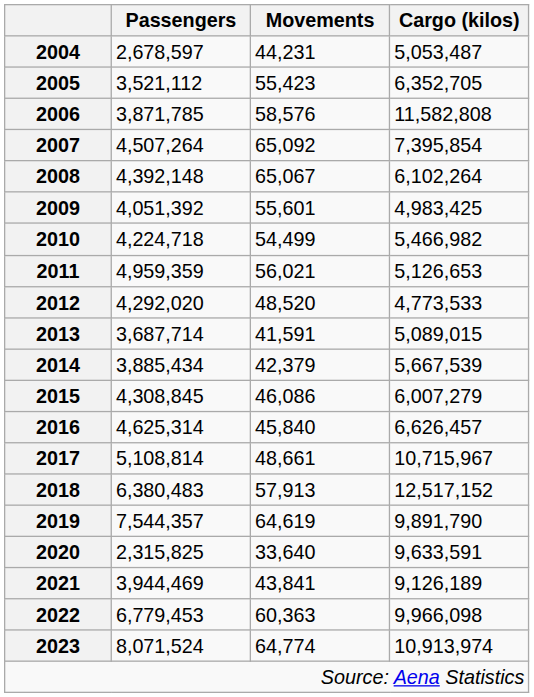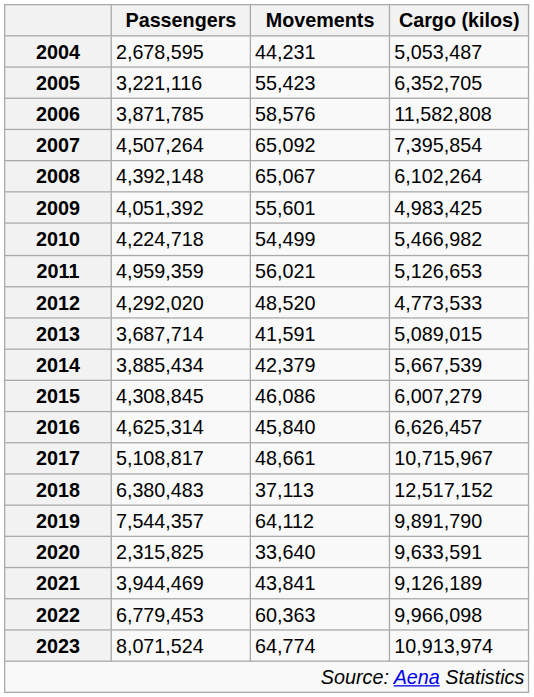2004 | Passengers: 2,678,597 -> 2,678,595
2005 | Passengers: 3,521,112 -> 3,221,116
2017 | Passengers: 5,108,814 -> 5,108,817
2018 | Movements: 57,913 -> 37,113
2019 | Movements: 64,619 -> 64,112
